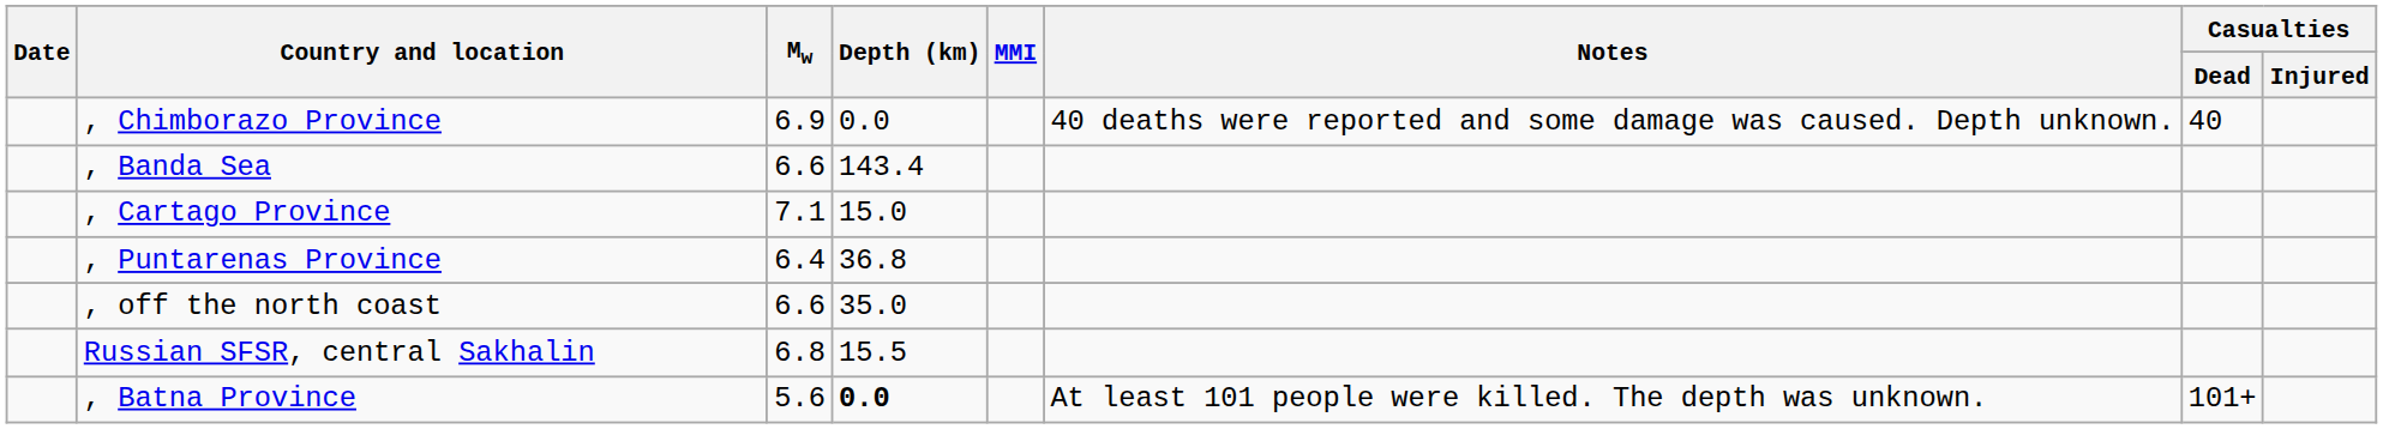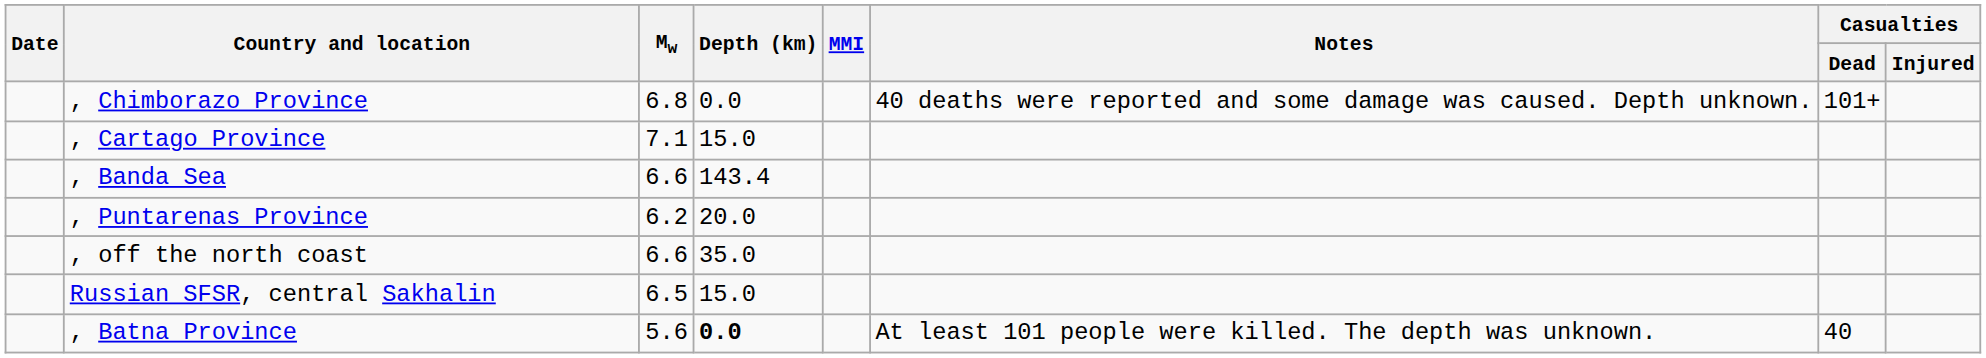, Chimborazo Province | Mw: 6.9 -> 6.8
, Chimborazo Province | Casualties / Dead: 40 -> 101+
rows swapped: , Cartago Province <-> , Banda Sea
, Puntarenas Province | Mw: 6.4 -> 6.2
, Puntarenas Province | Depth (km): 36.8 -> 20.0
Russian SFSR, central Sakhalin | Mw: 6.8 -> 6.5
Russian SFSR, central Sakhalin | Depth (km): 15.5 -> 15.0
, Batna Province | Casualties / Dead: 101+ -> 40
